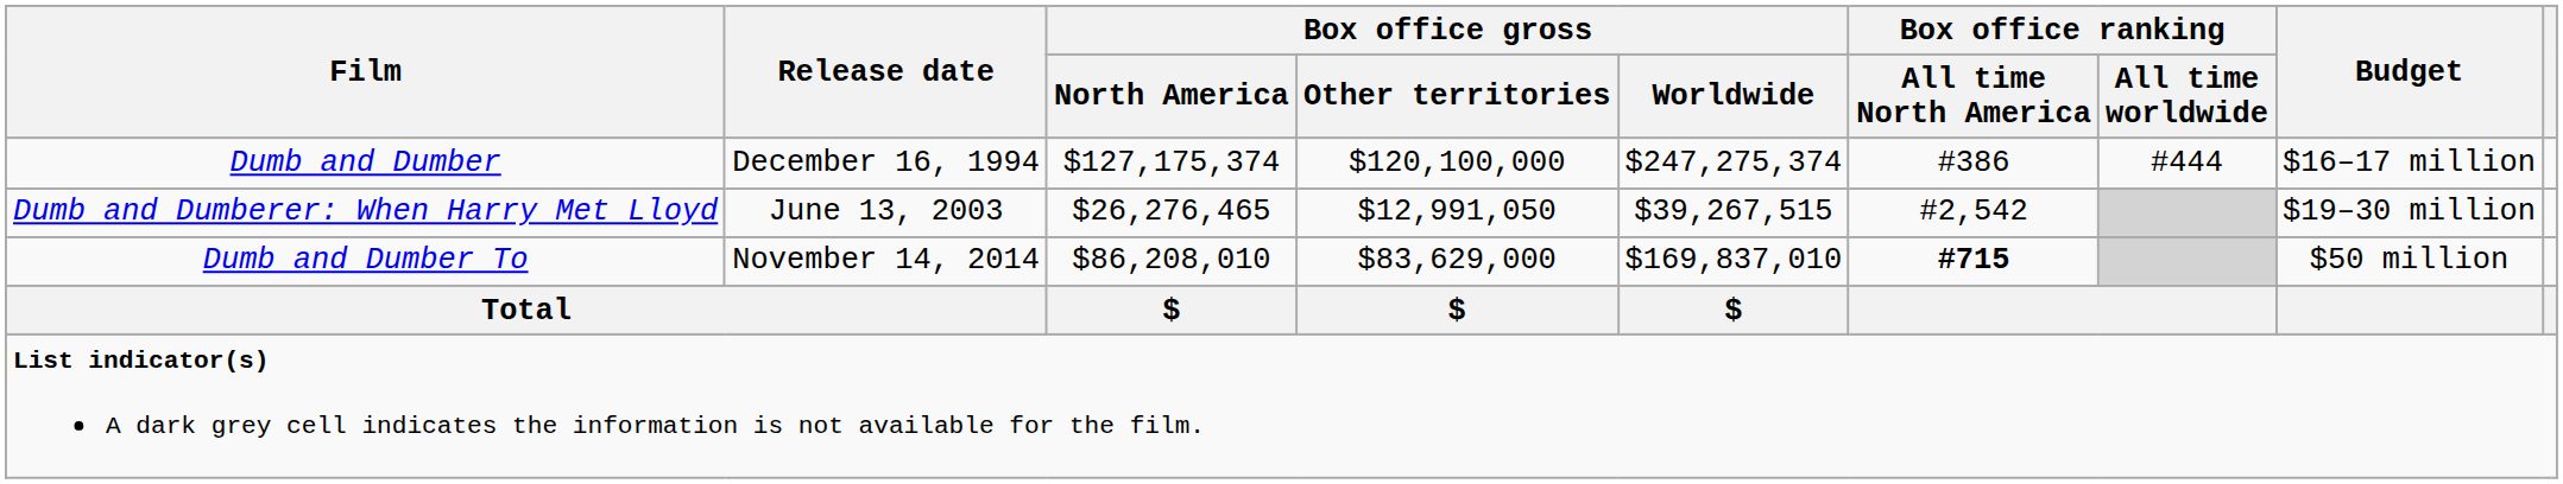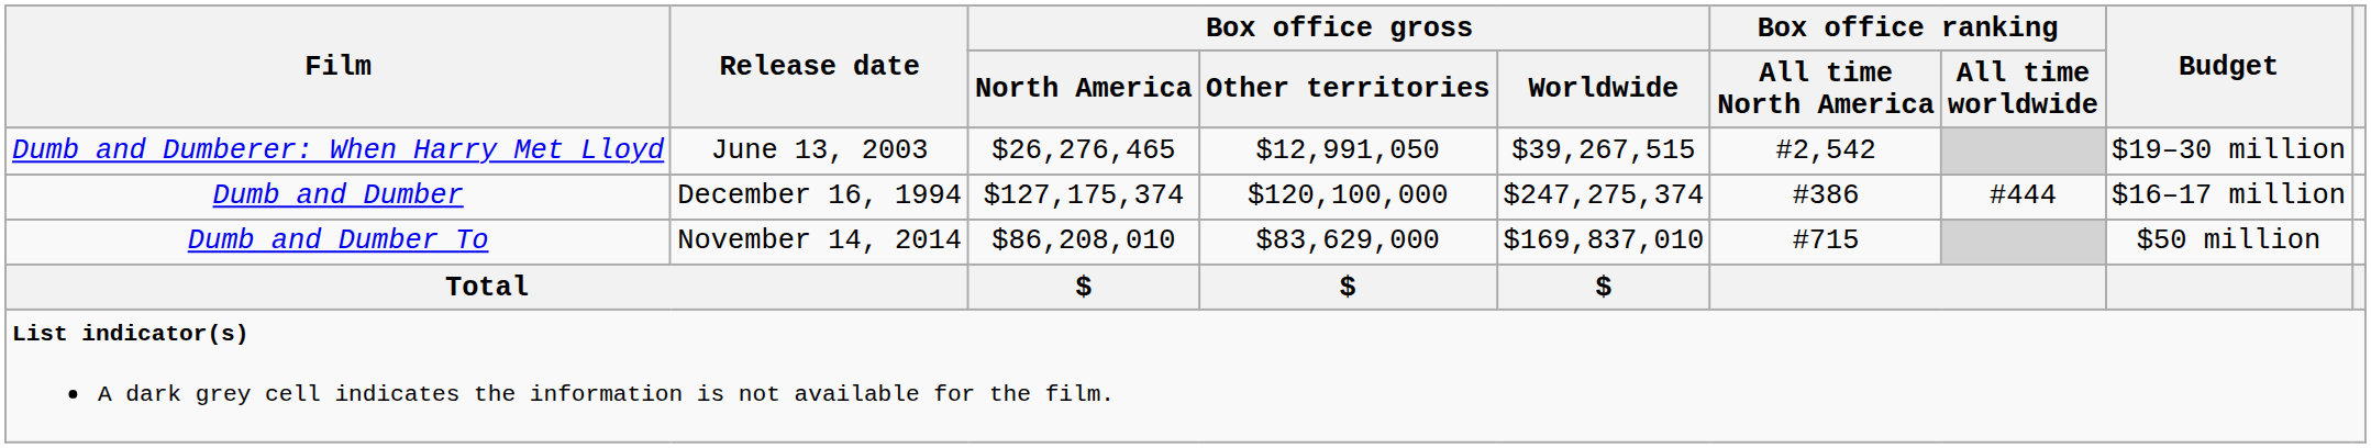rows swapped: Dumb and Dumber <-> Dumb and Dumberer: When Harry Met Lloyd
Dumb and Dumber To | Box office ranking / All time North America: bold -> normal
